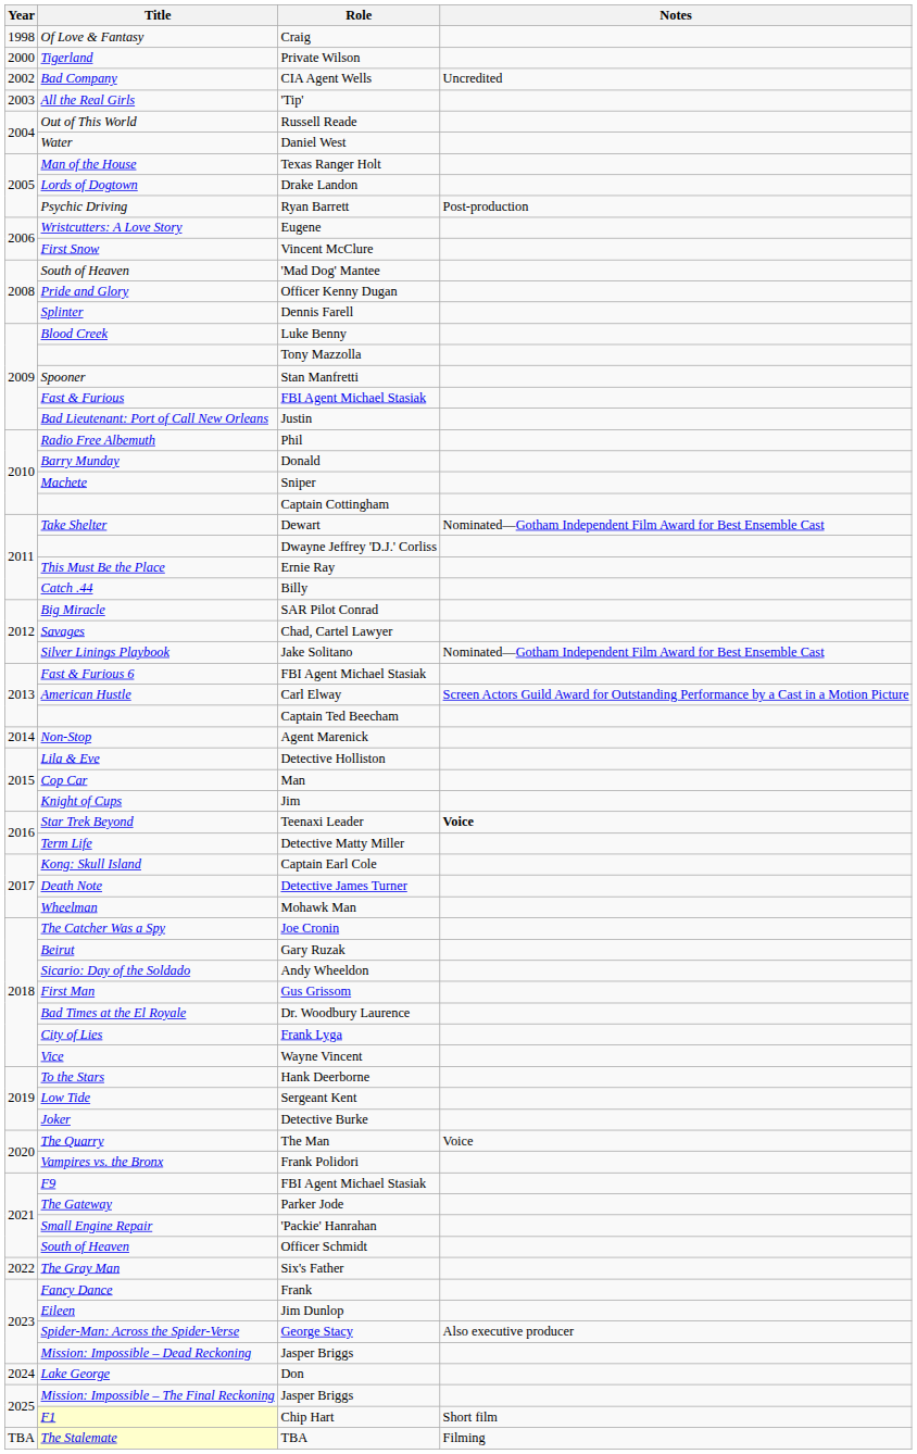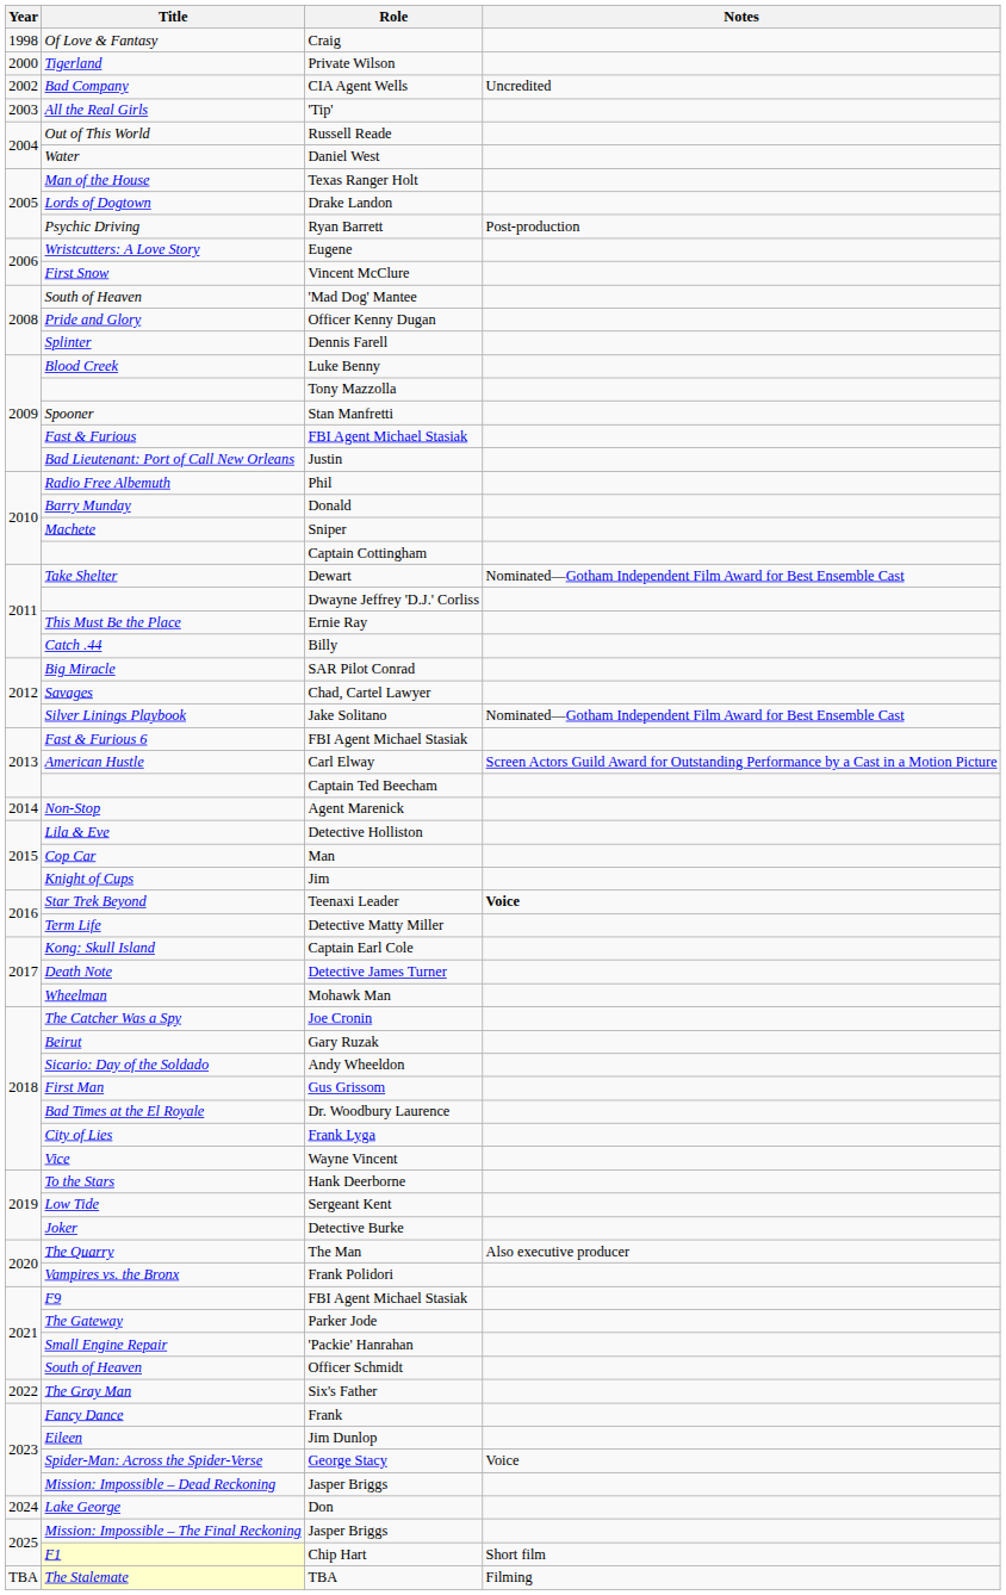The Man | Notes: Voice -> Also executive producer
George Stacy | Notes: Also executive producer -> Voice
